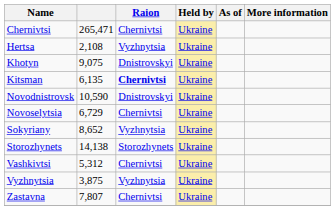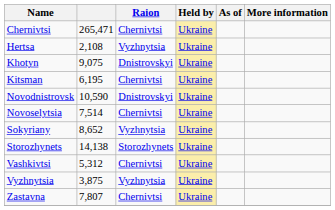Kitsman | column 2: 6,135 -> 6,195
Kitsman | Raion: bold -> normal
Novoselytsia | column 2: 6,729 -> 7,514
